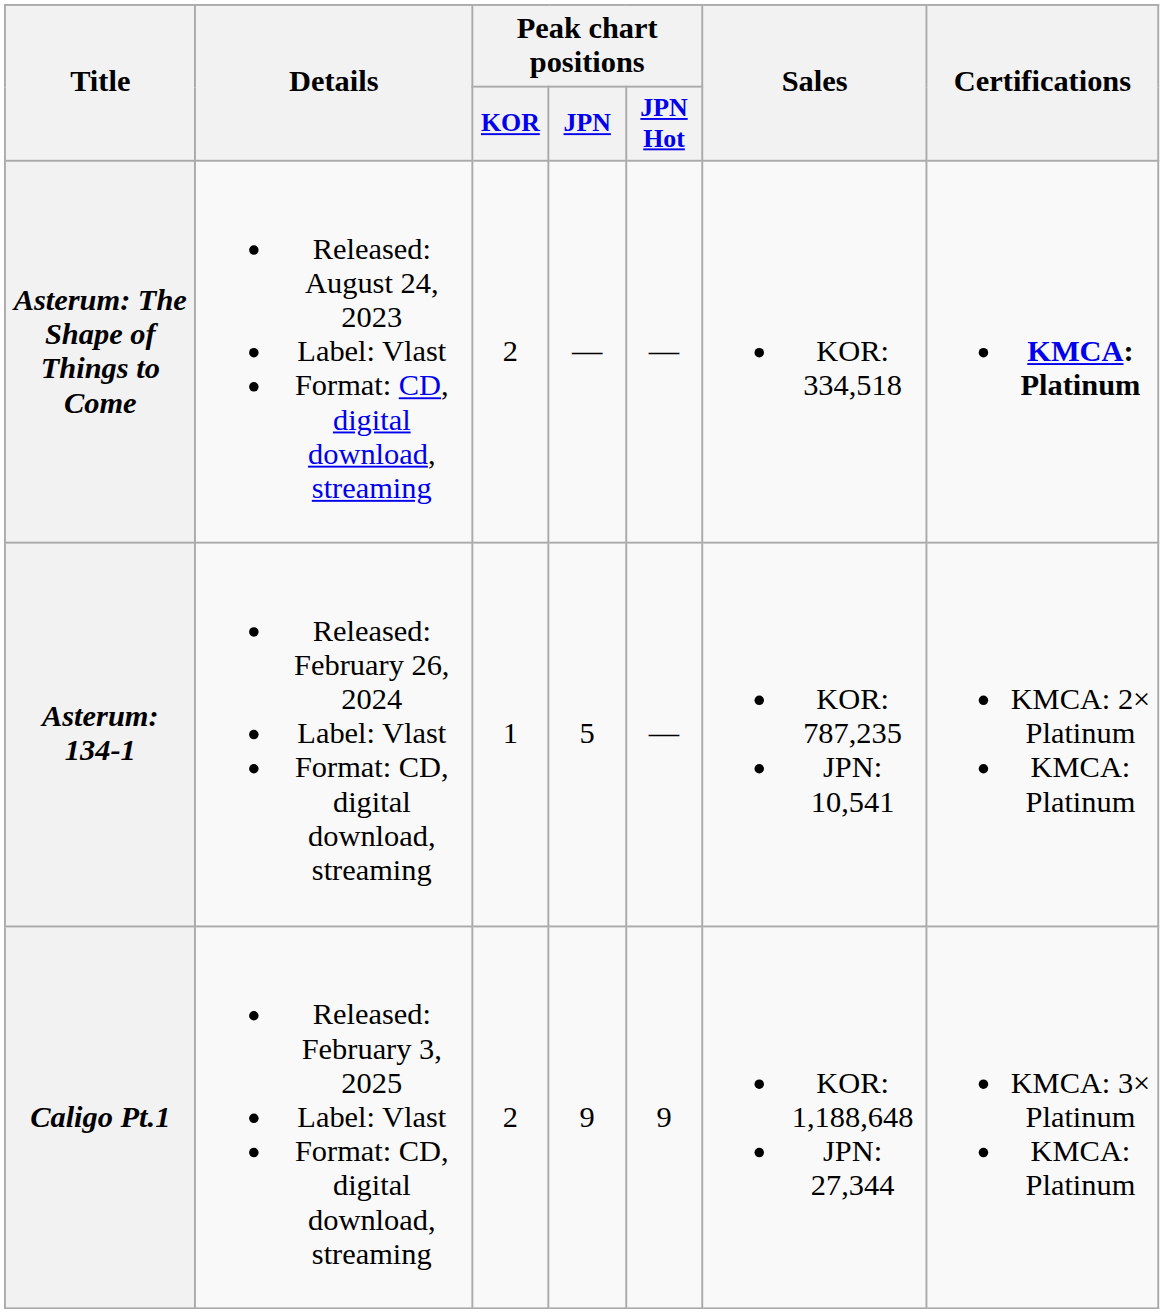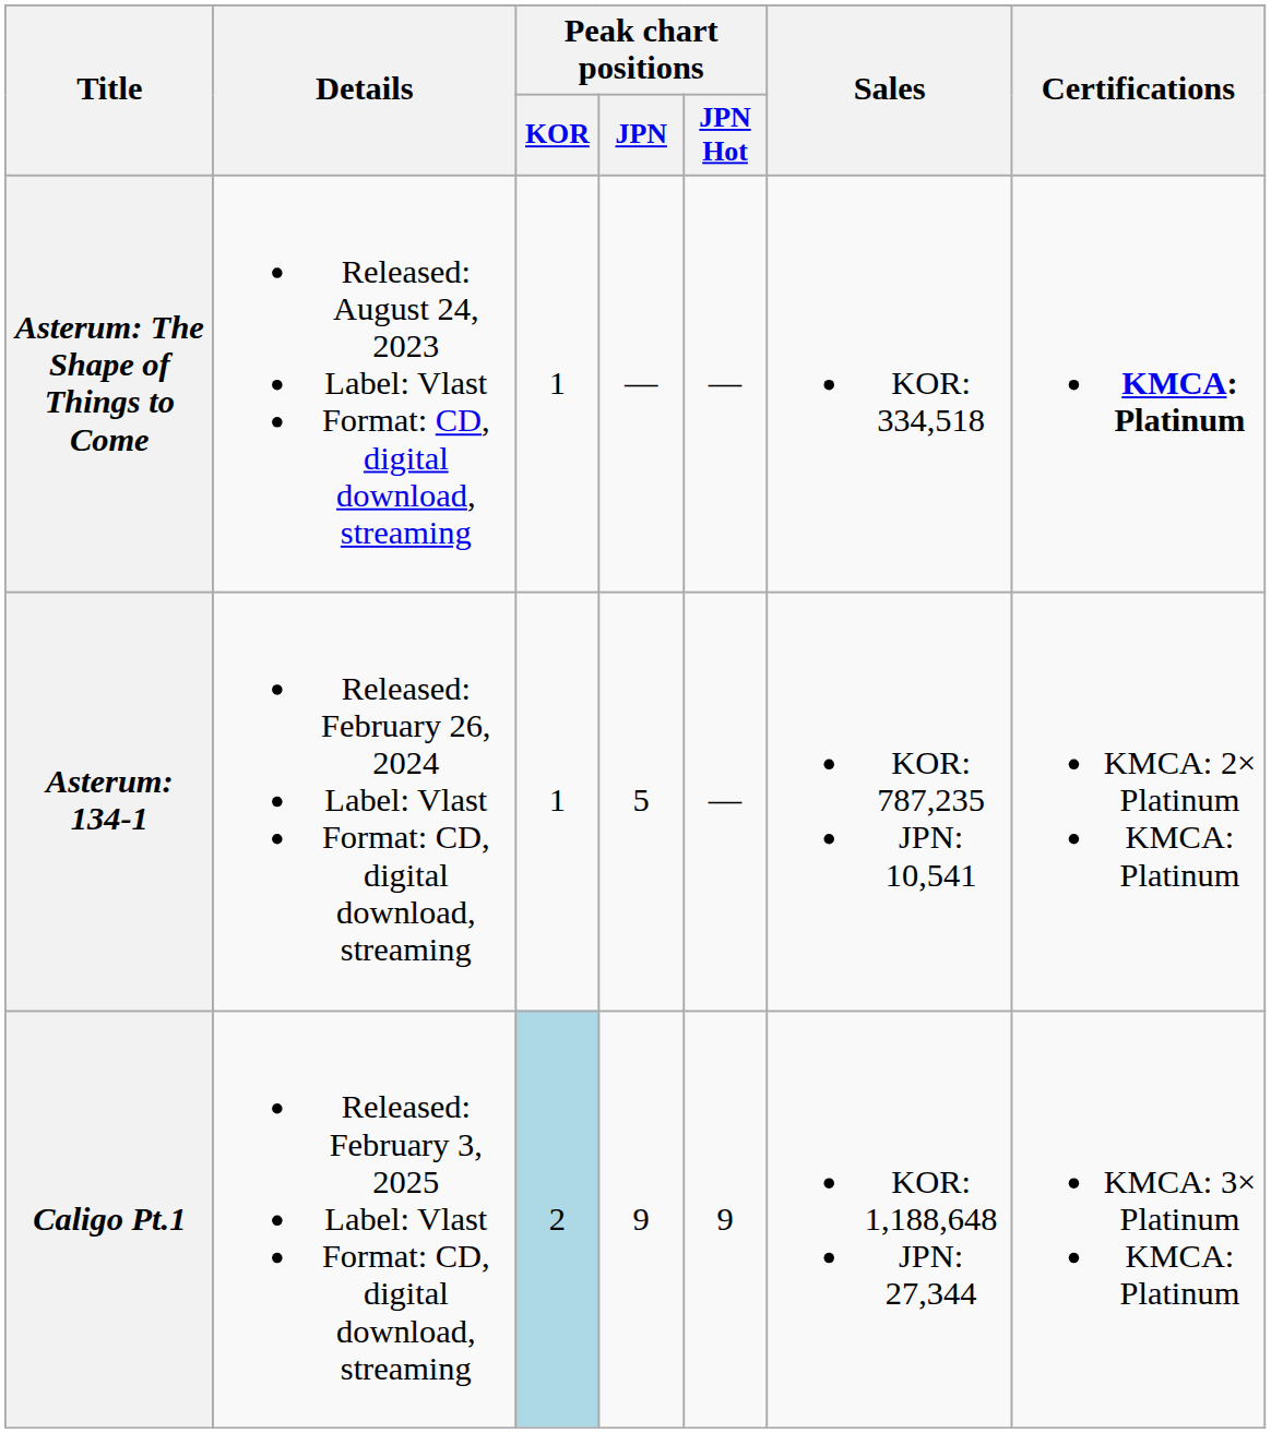Asterum: The Shape of Things to Come | Peak chart positions / KOR: 2 -> 1
Caligo Pt.1 | Peak chart positions / KOR: no background -> lightblue background
